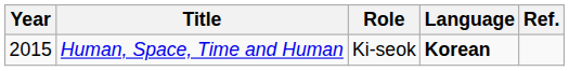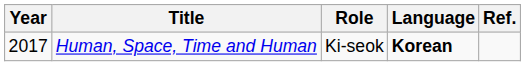Human, Space, Time and Human | Year: 2015 -> 2017
